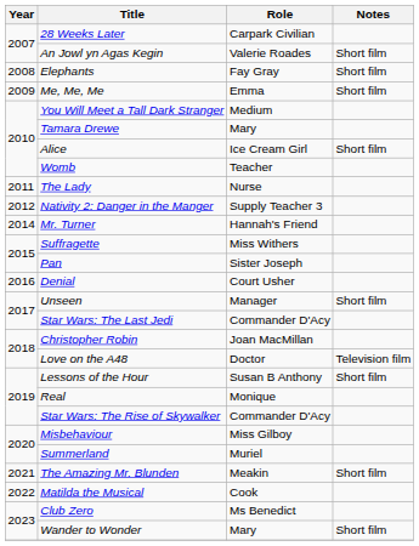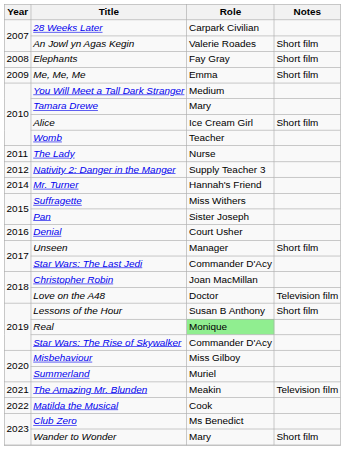Real | Role: no background -> lightgreen background
The Amazing Mr. Blunden | Notes: Short film -> Television film
